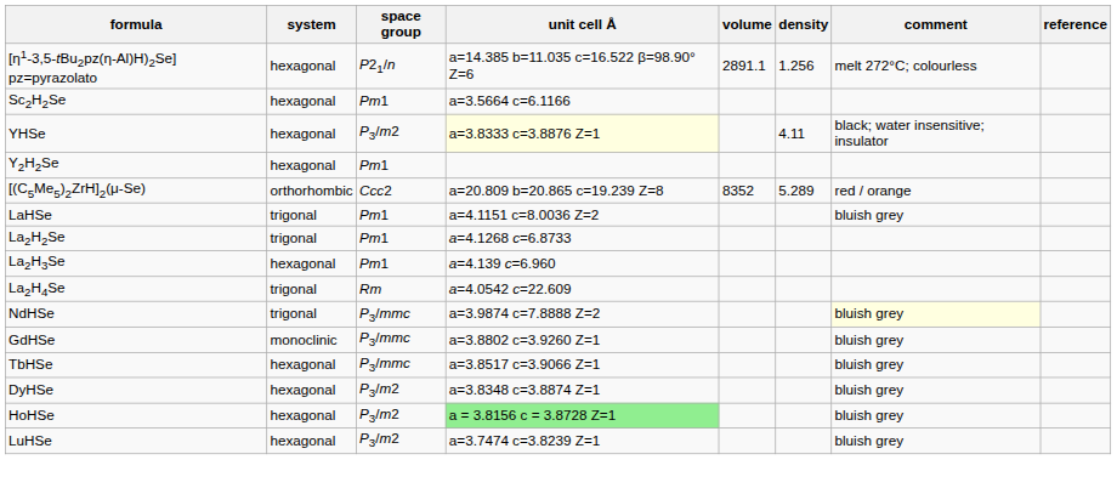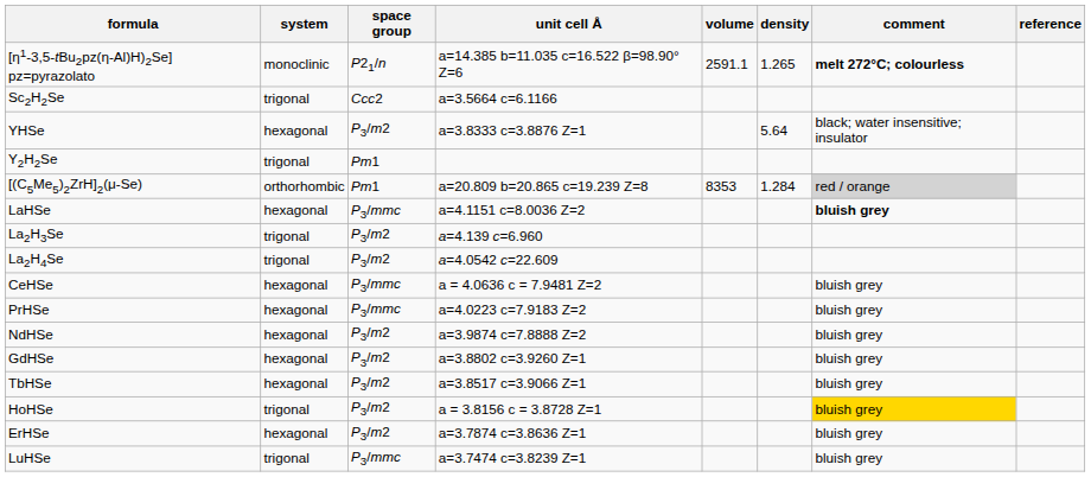[η1-3,5-tBu2pz(η-Al)H)2Se] pz=pyrazolato | system: hexagonal -> monoclinic
[η1-3,5-tBu2pz(η-Al)H)2Se] pz=pyrazolato | volume: 2891.1 -> 2591.1
[η1-3,5-tBu2pz(η-Al)H)2Se] pz=pyrazolato | density: 1.256 -> 1.265
[η1-3,5-tBu2pz(η-Al)H)2Se] pz=pyrazolato | comment: normal -> bold
Sc2H2Se | system: hexagonal -> trigonal
Sc2H2Se | space group: Pm1 -> Ccc2
YHSe | unit cell Å: lightyellow background -> no background
YHSe | density: 4.11 -> 5.64
Y2H2Se | system: hexagonal -> trigonal
[(C5Me5)2ZrH]2(μ-Se) | space group: Ccc2 -> Pm1
[(C5Me5)2ZrH]2(μ-Se) | volume: 8352 -> 8353
[(C5Me5)2ZrH]2(μ-Se) | density: 5.289 -> 1.284
[(C5Me5)2ZrH]2(μ-Se) | comment: no background -> lightgrey background
LaHSe | system: trigonal -> hexagonal
LaHSe | space group: Pm1 -> P3/mmc
LaHSe | comment: normal -> bold
- row: La2H2Se | trigonal | Pm1 | a=4.1268 c=6.8733
La2H3Se | system: hexagonal -> trigonal
La2H3Se | space group: Pm1 -> P3/m2
La2H4Se | space group: Rm -> P3/m2
+ row: CeHSe | hexagonal | P3/mmc | a = 4.0636 c = 7.9481 Z=2 | bluish grey
+ row: PrHSe | hexagonal | P3/mmc | a=4.0223 c=7.9183 Z=2 | bluish grey
NdHSe | system: trigonal -> hexagonal
NdHSe | space group: P3/mmc -> P3/m2
NdHSe | comment: lightyellow background -> no background
GdHSe | system: monoclinic -> hexagonal
GdHSe | space group: P3/mmc -> P3/m2
TbHSe | space group: P3/mmc -> P3/m2
- row: DyHSe | hexagonal | P3/m2 | a=3.8348 c=3.8874 Z=1 | bluish grey
HoHSe | system: hexagonal -> trigonal
HoHSe | unit cell Å: lightgreen background -> no background
HoHSe | comment: no background -> gold background
+ row: ErHSe | hexagonal | P3/m2 | a=3.7874 c=3.8636 Z=1 | bluish grey
LuHSe | system: hexagonal -> trigonal
LuHSe | space group: P3/m2 -> P3/mmc
